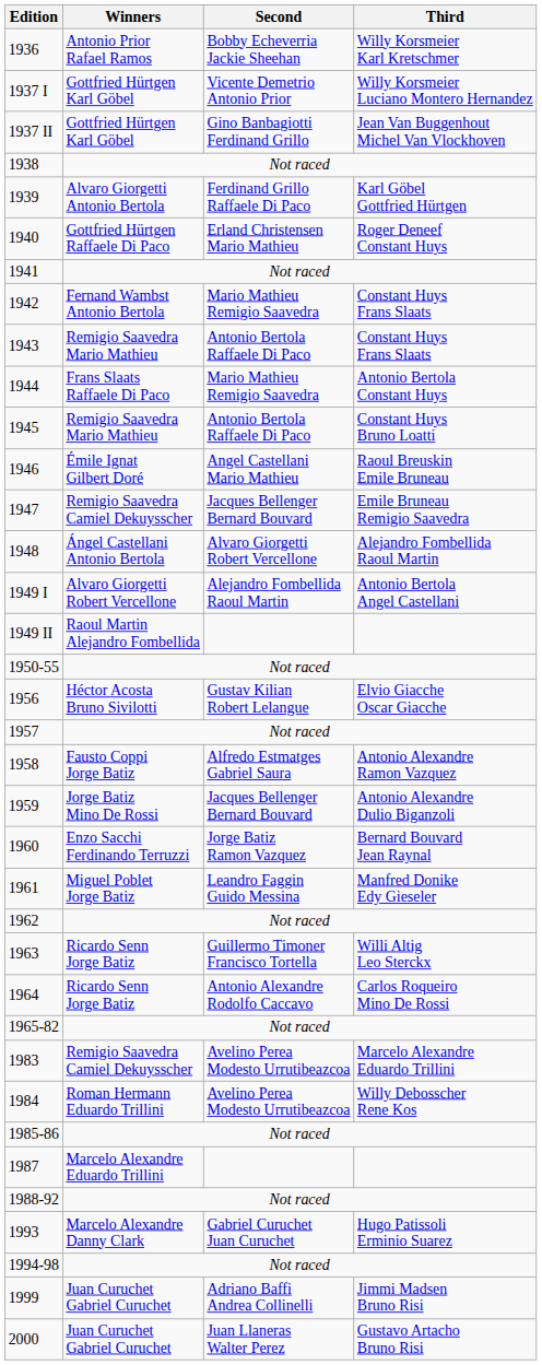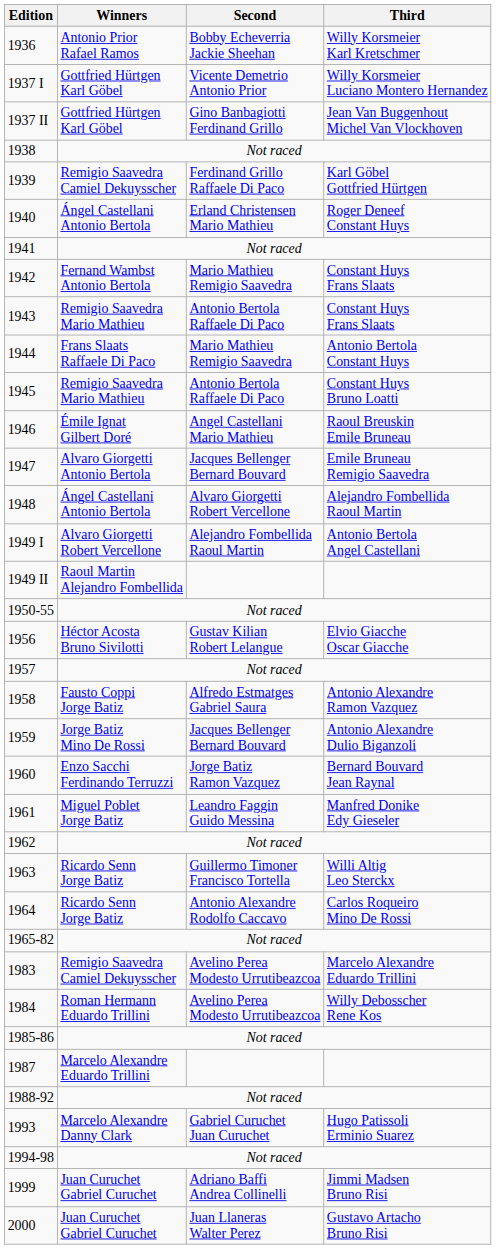1939 | Winners: Alvaro Giorgetti Antonio Bertola -> Remigio Saavedra Camiel Dekuysscher
1940 | Winners: Gottfried Hürtgen Raffaele Di Paco -> Ángel Castellani Antonio Bertola
1947 | Winners: Remigio Saavedra Camiel Dekuysscher -> Alvaro Giorgetti Antonio Bertola
